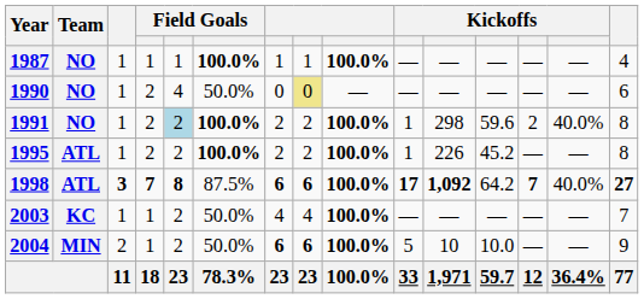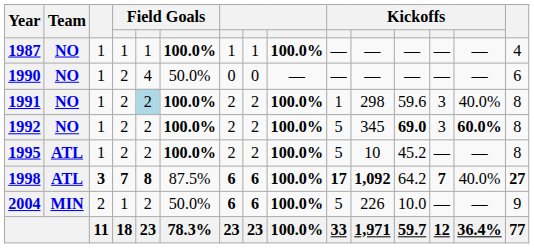1990 | column 8: khaki background -> no background
1991 | column 13: 2 -> 3
+ row: 1992 | NO | 1 | 2 | 2 | 100.0% | 2 | 2 | 100.0% | 5 | 345 | 69.0 | 3 | 60.0% | 8
1995 | column 10: 1 -> 5
1995 | column 11: 226 -> 10
- row: 2003 | KC | 1 | 1 | 2 | 50.0% | 4 | 4 | 100.0% | — | — | — | — | — | 7
2004 | column 11: 10 -> 226
